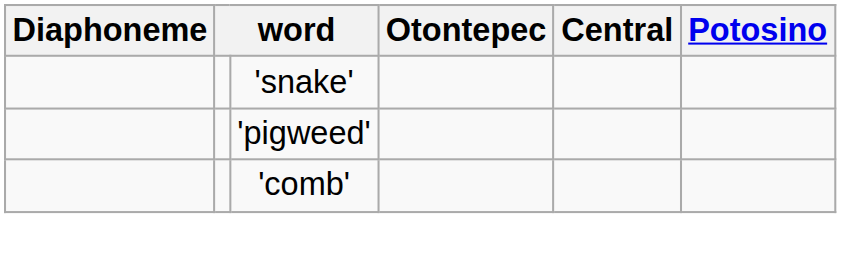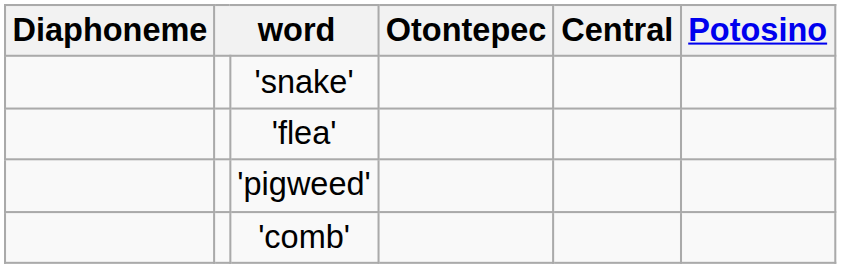+ row: 'flea'
